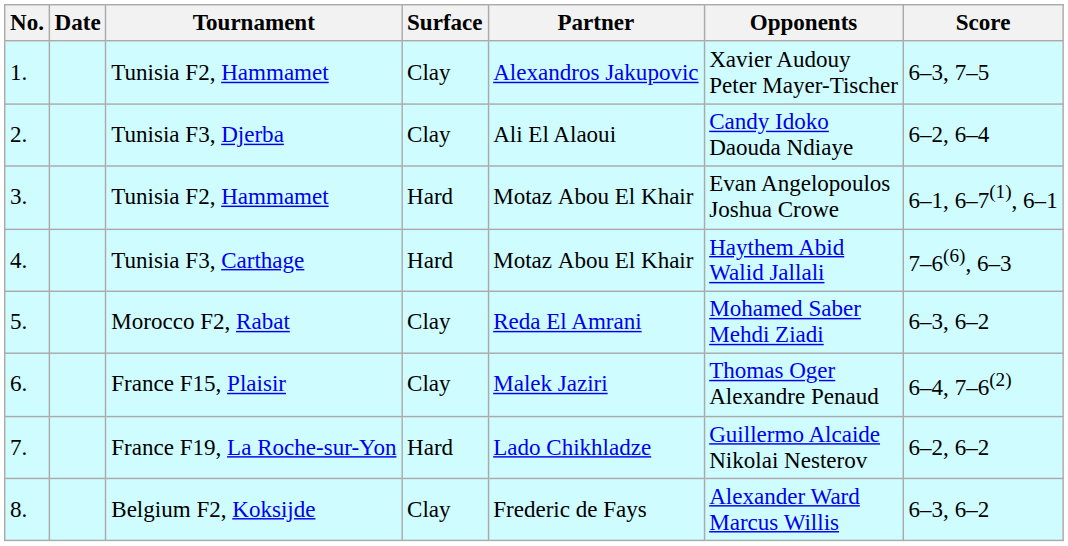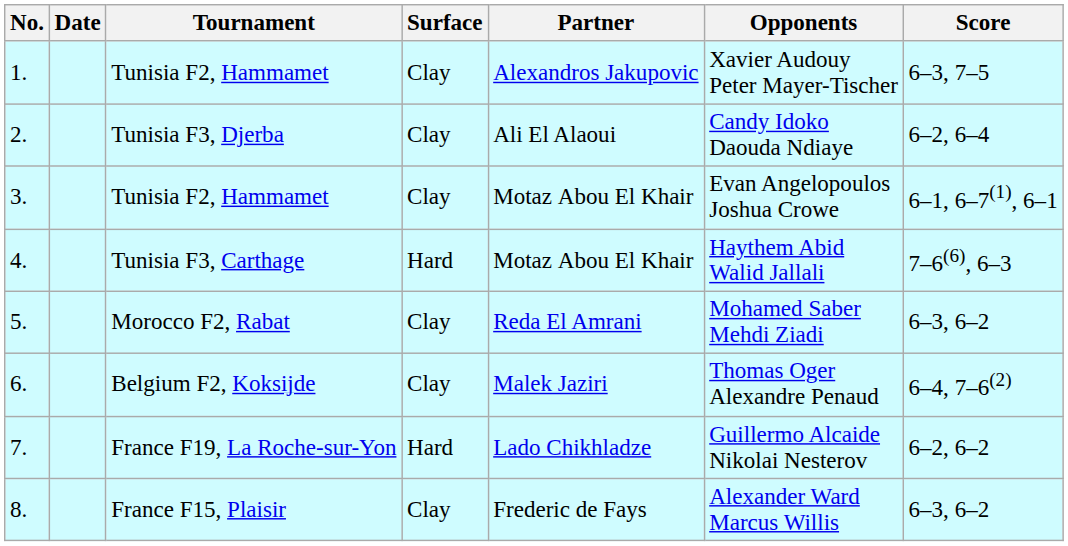3. | Surface: Hard -> Clay
6. | Tournament: France F15, Plaisir -> Belgium F2, Koksijde
8. | Tournament: Belgium F2, Koksijde -> France F15, Plaisir
